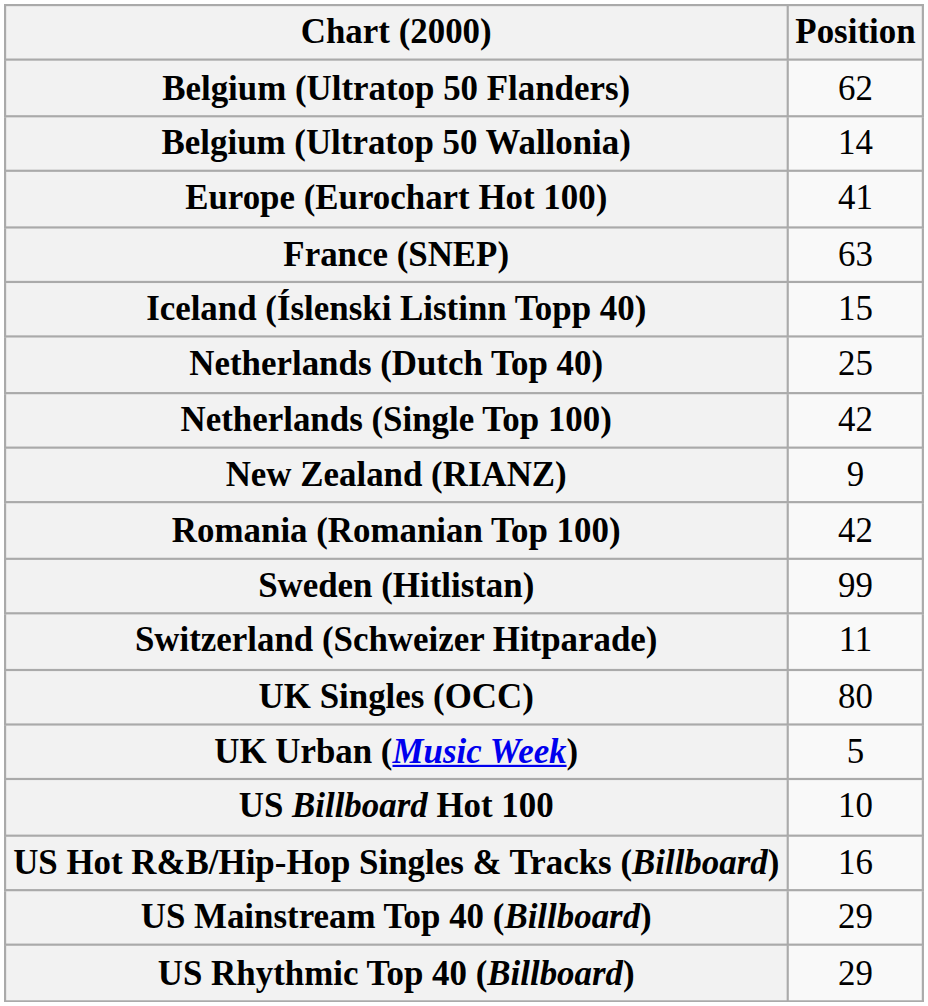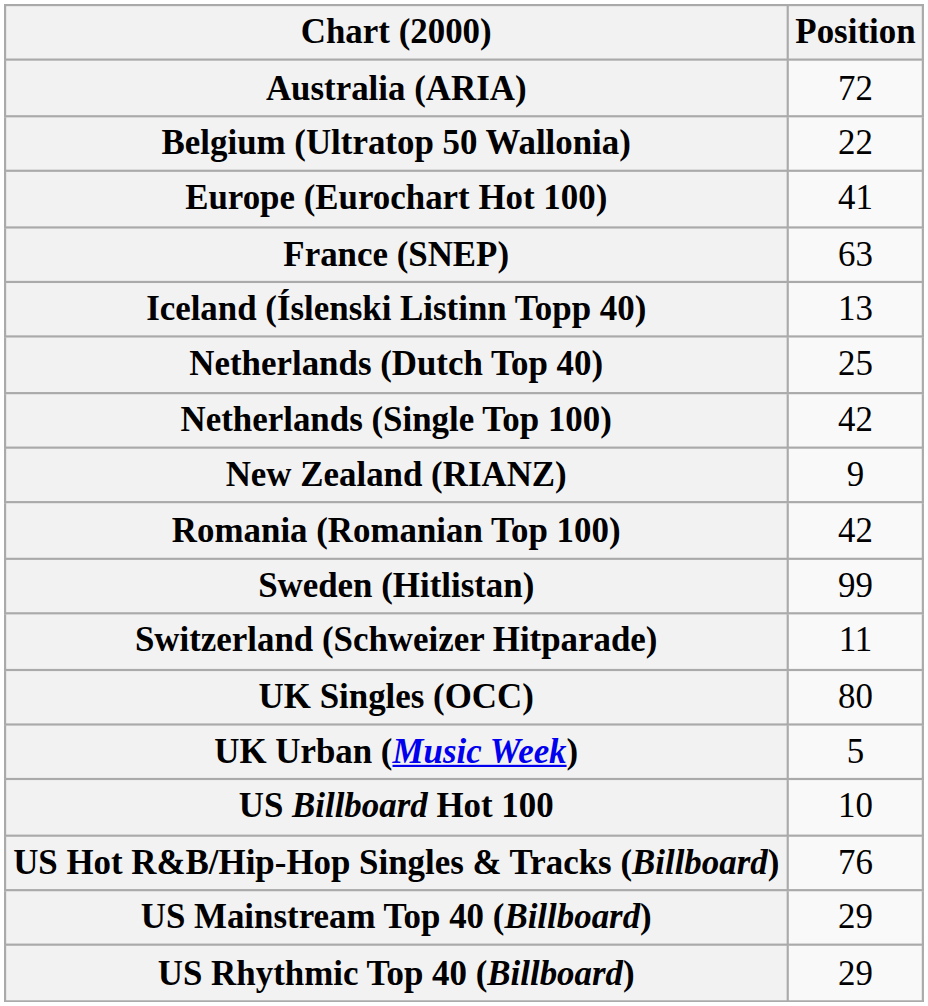+ row: Australia (ARIA) | 72
- row: Belgium (Ultratop 50 Flanders) | 62
Belgium (Ultratop 50 Wallonia) | Position: 14 -> 22
Iceland (Íslenski Listinn Topp 40) | Position: 15 -> 13
US Hot R&B/Hip-Hop Singles & Tracks (Billboard) | Position: 16 -> 76
